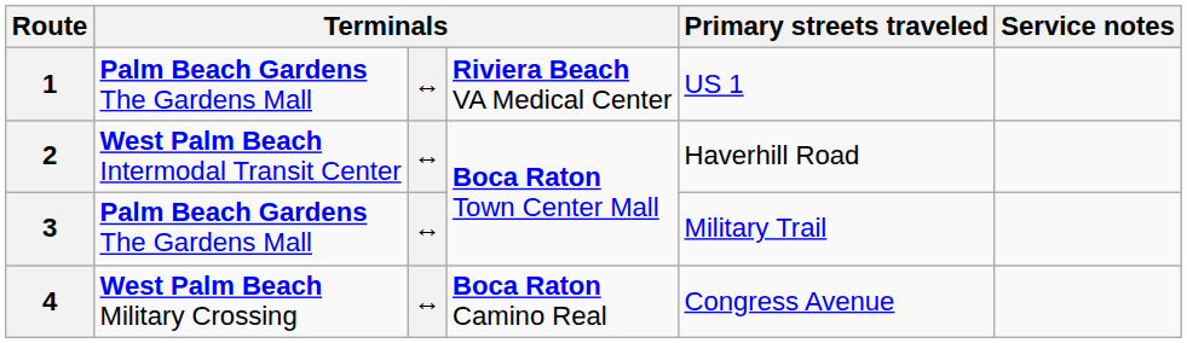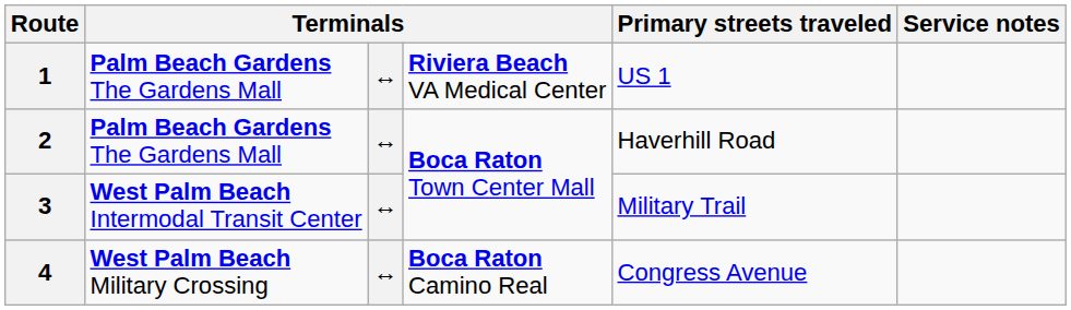2 | column 2: West Palm Beach Intermodal Transit Center -> Palm Beach Gardens The Gardens Mall
3 | column 2: Palm Beach Gardens The Gardens Mall -> West Palm Beach Intermodal Transit Center
